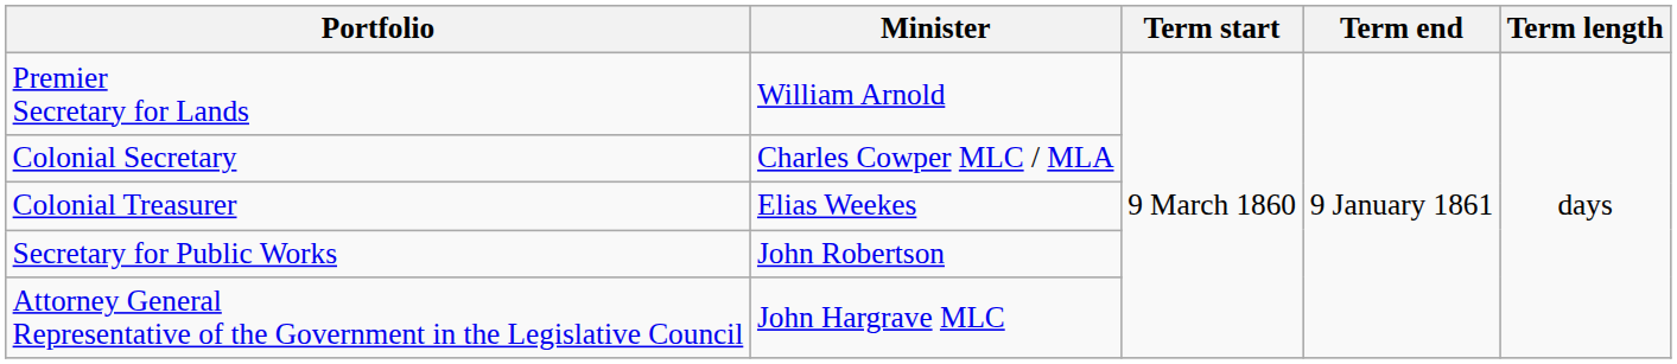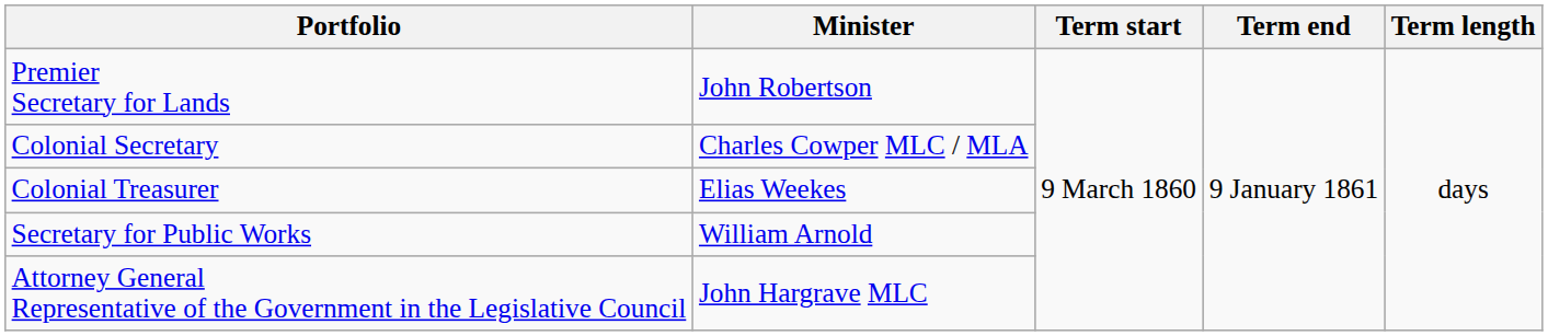Premier Secretary for Lands | Minister: William Arnold -> John Robertson
Secretary for Public Works | Minister: John Robertson -> William Arnold
